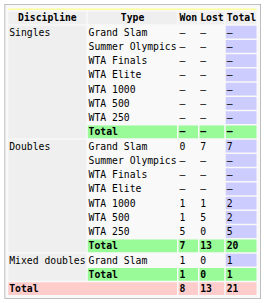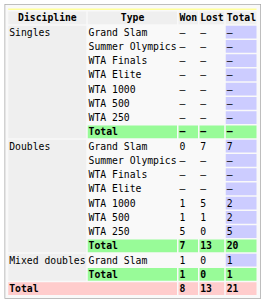Doubles / WTA 1000 | Lost: 1 -> 5
Doubles / WTA 500 | Lost: 5 -> 1
